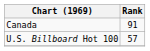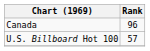Canada | Rank: 91 -> 96
